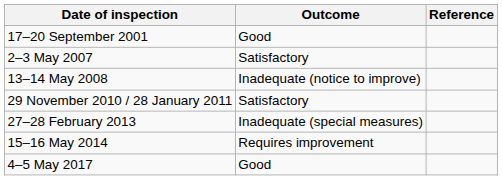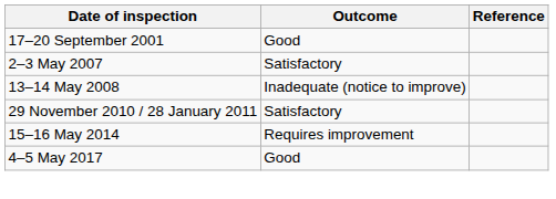- row: 27–28 February 2013 | Inadequate (special measures)
